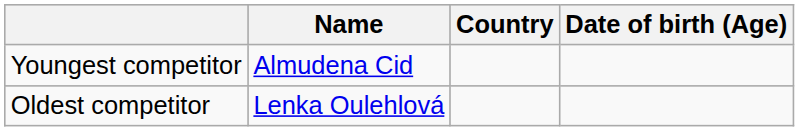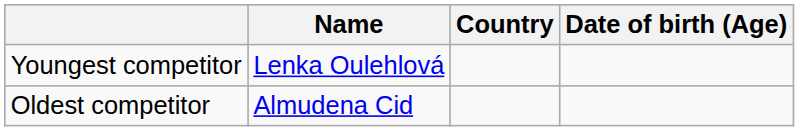Youngest competitor | Name: Almudena Cid -> Lenka Oulehlová
Oldest competitor | Name: Lenka Oulehlová -> Almudena Cid
